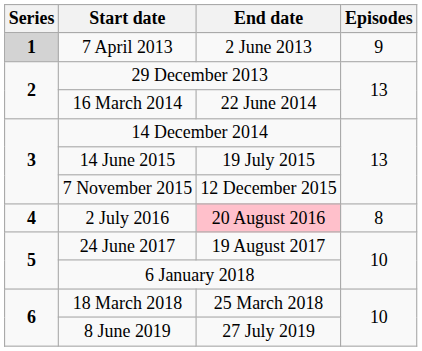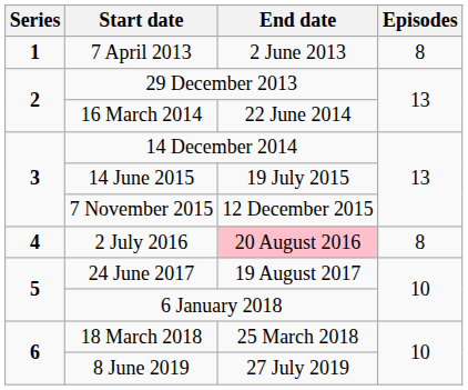7 April 2013 | Series: lightgrey background -> no background
7 April 2013 | Episodes: 9 -> 8
